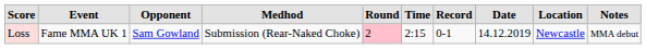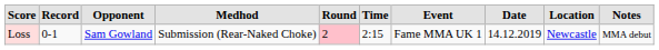columns swapped: Record <-> Event
